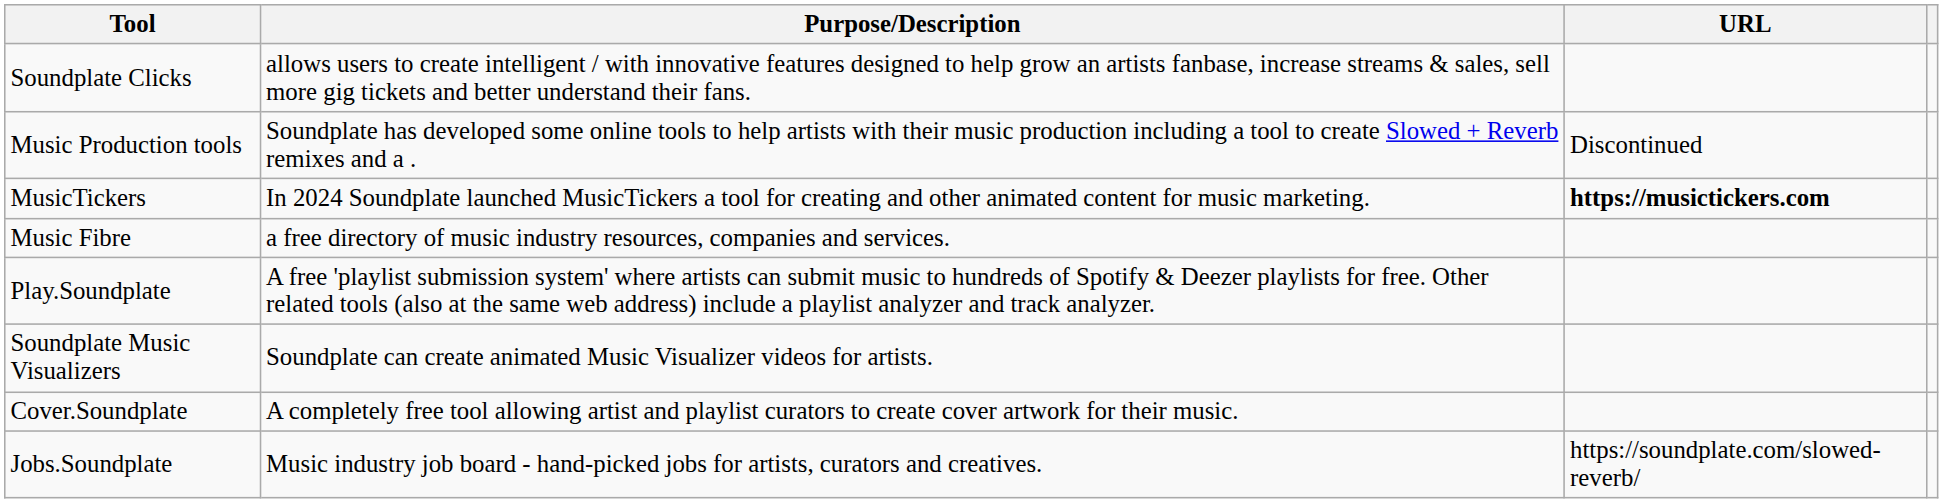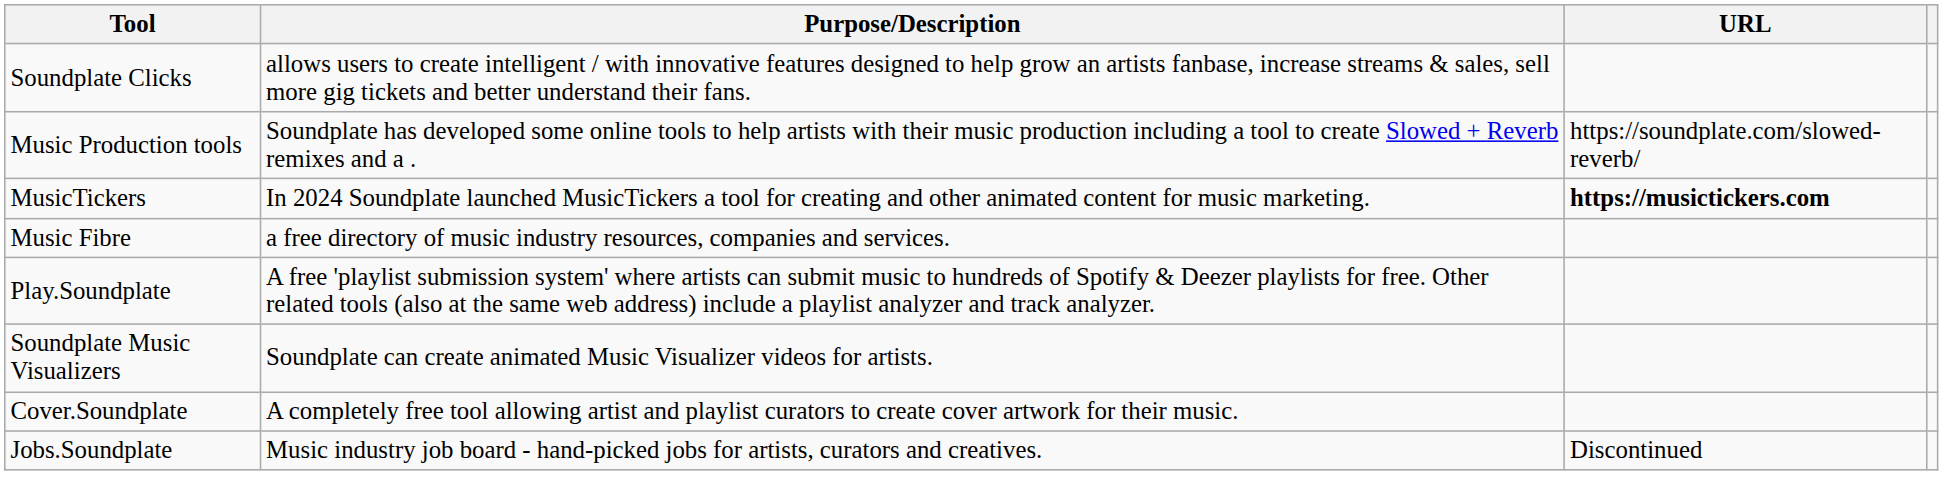Music Production tools | URL: Discontinued -> https://soundplate.com/slowed-reverb/
Jobs.Soundplate | URL: https://soundplate.com/slowed-reverb/ -> Discontinued
